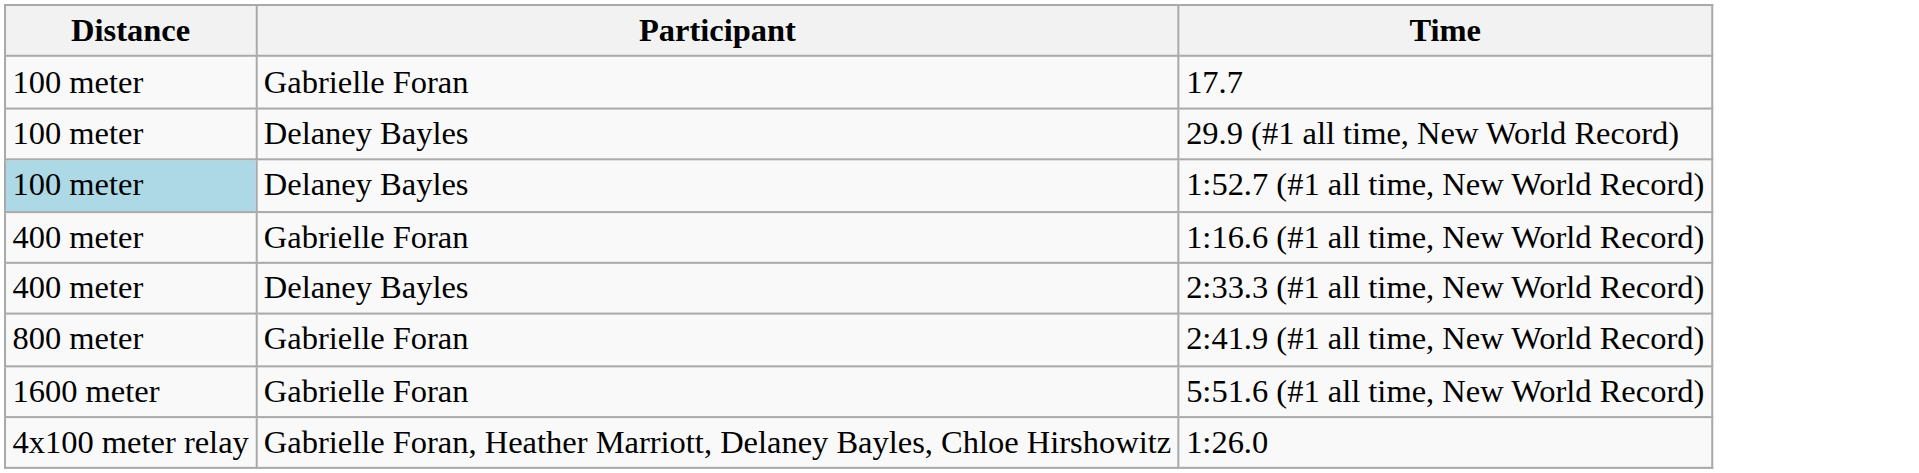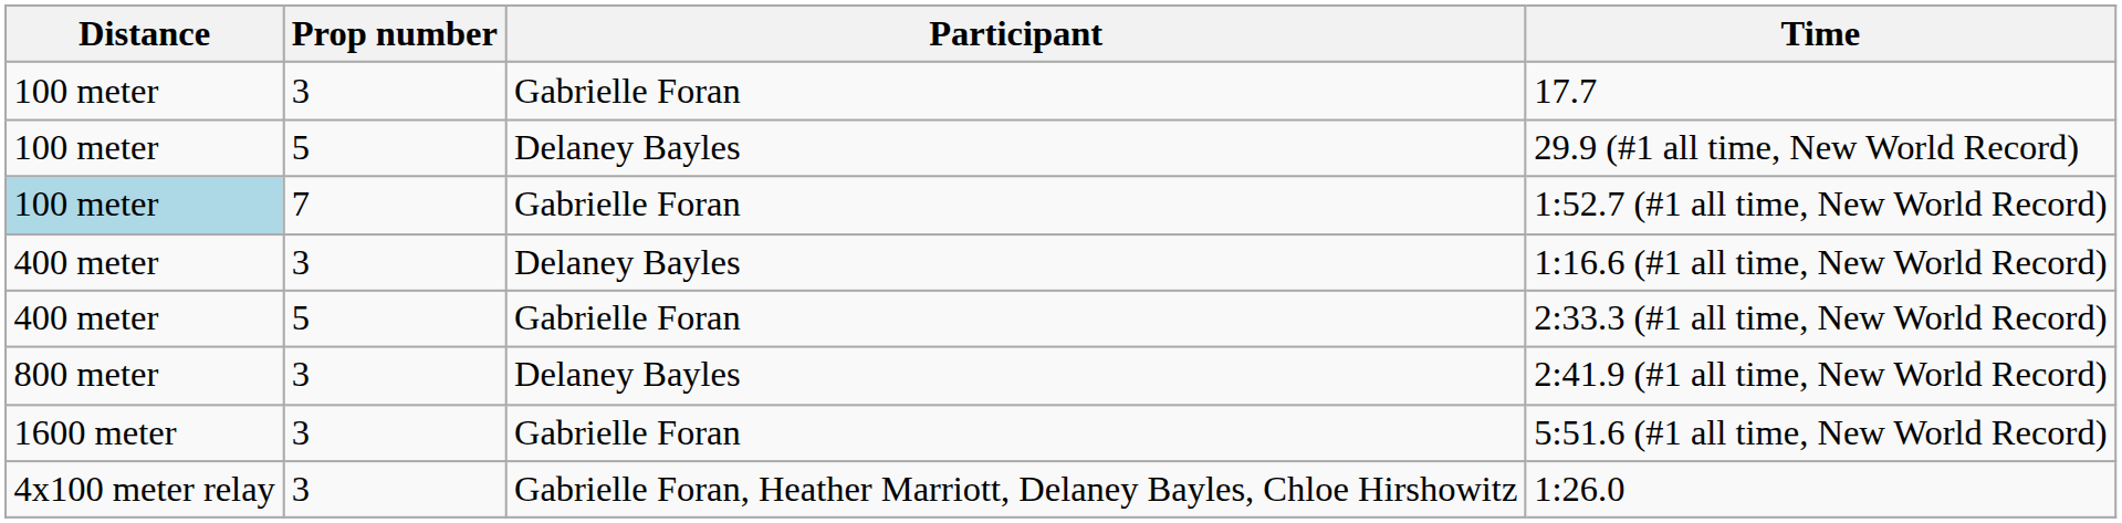+ column: Prop number | 3 | 5 | 7 | 3 | 5 | 3 | 3 | 3
1:52.7 (#1 all time, New World Record) | Participant: Delaney Bayles -> Gabrielle Foran
1:16.6 (#1 all time, New World Record) | Participant: Gabrielle Foran -> Delaney Bayles
2:33.3 (#1 all time, New World Record) | Participant: Delaney Bayles -> Gabrielle Foran
2:41.9 (#1 all time, New World Record) | Participant: Gabrielle Foran -> Delaney Bayles
